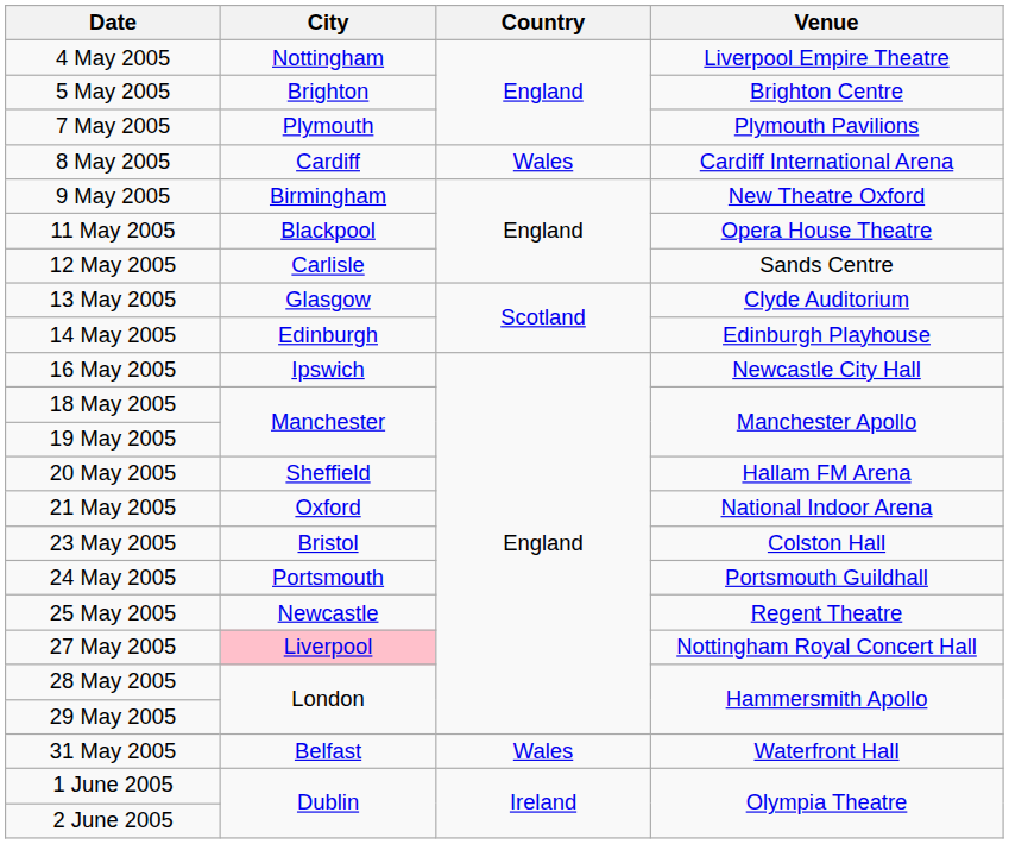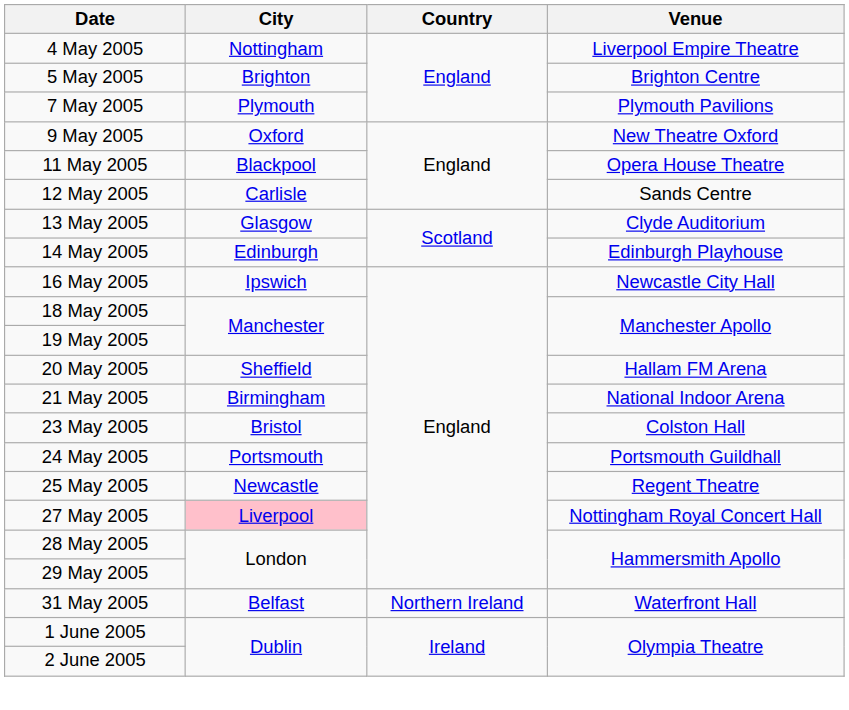- row: 8 May 2005 | Cardiff | Wales | Cardiff International Arena
9 May 2005 | City: Birmingham -> Oxford
21 May 2005 | City: Oxford -> Birmingham
31 May 2005 | Country: Wales -> Northern Ireland
